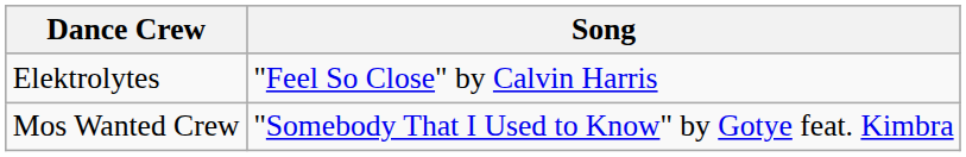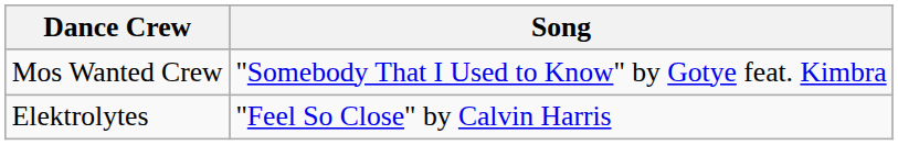rows swapped: Mos Wanted Crew <-> Elektrolytes
